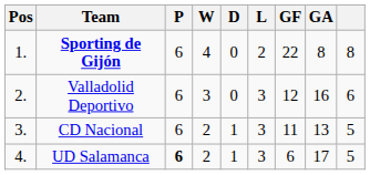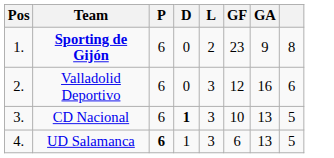- column: W | 4 | 3 | 2 | 2
Sporting de Gijón | GF: 22 -> 23
Sporting de Gijón | GA: 8 -> 9
CD Nacional | D: normal -> bold
CD Nacional | GF: 11 -> 10
UD Salamanca | GA: 17 -> 13
